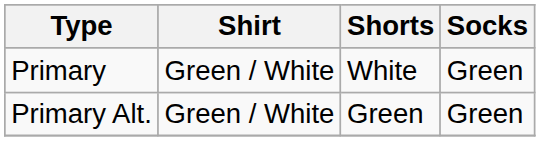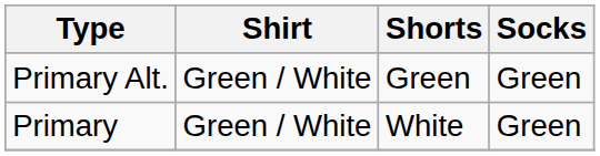rows swapped: Primary <-> Primary Alt.
